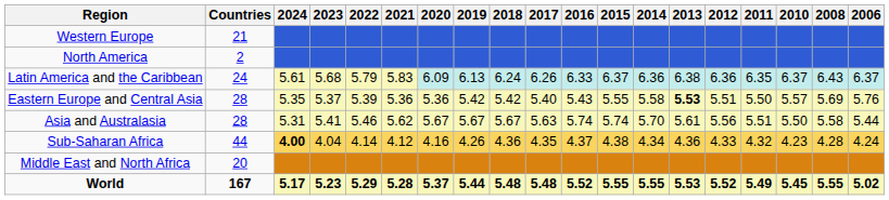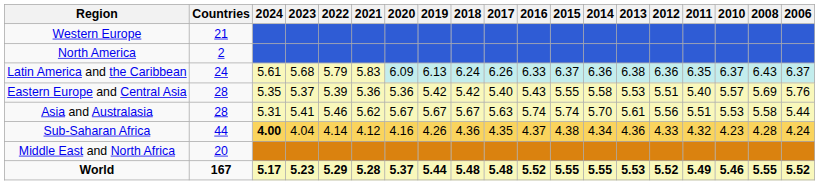Eastern Europe and Central Asia | 2013: bold -> normal
Eastern Europe and Central Asia | 2011: 5.50 -> 5.40
Asia and Australasia | 2010: 5.50 -> 5.53
World | 2010: 5.45 -> 5.46
World | 2006: 5.02 -> 5.52
